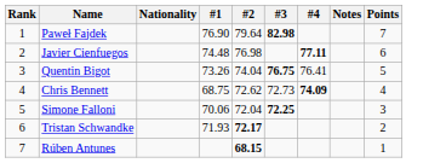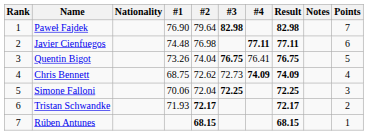+ column: Result | 82.98 | 77.11 | 76.75 | 74.09 | 72.25 | 72.17 | 68.15
